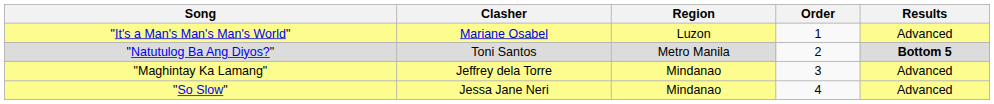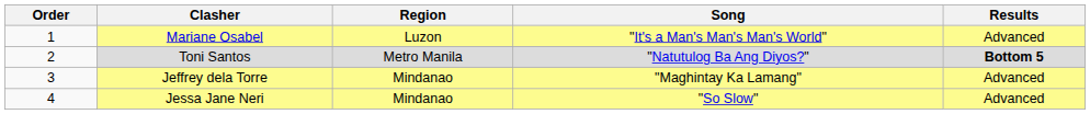columns swapped: Order <-> Song
